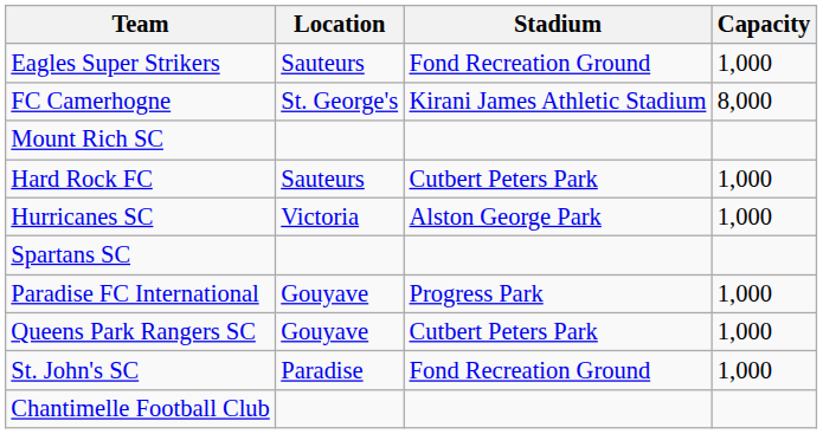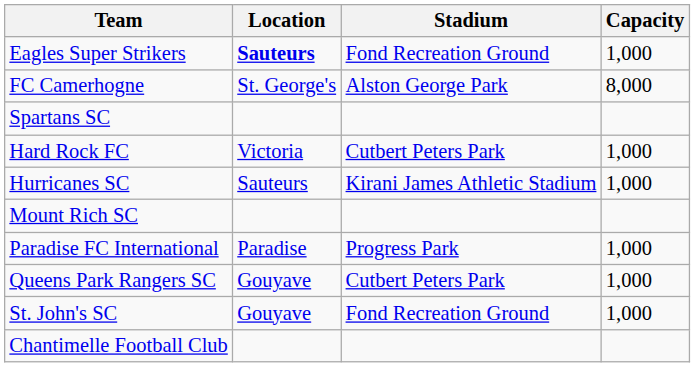Eagles Super Strikers | Location: normal -> bold
FC Camerhogne | Stadium: Kirani James Athletic Stadium -> Alston George Park
rows swapped: Spartans SC <-> Mount Rich SC
Hard Rock FC | Location: Sauteurs -> Victoria
Hurricanes SC | Location: Victoria -> Sauteurs
Hurricanes SC | Stadium: Alston George Park -> Kirani James Athletic Stadium
Paradise FC International | Location: Gouyave -> Paradise
St. John's SC | Location: Paradise -> Gouyave
